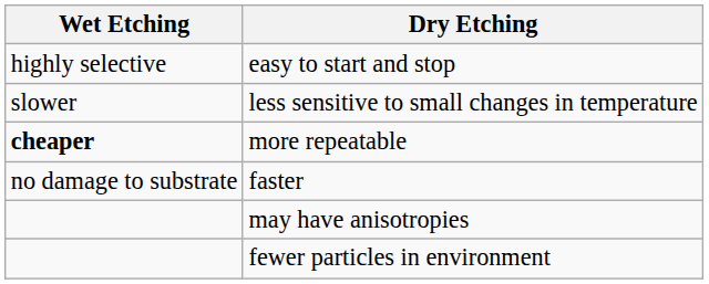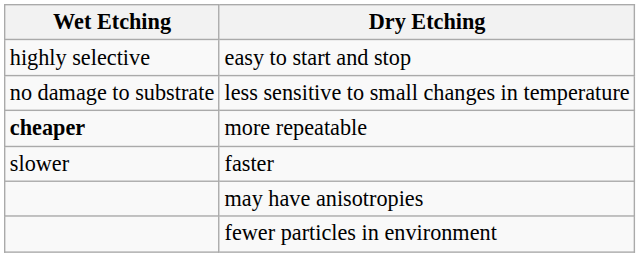less sensitive to small changes in temperature | Wet Etching: slower -> no damage to substrate
faster | Wet Etching: no damage to substrate -> slower
